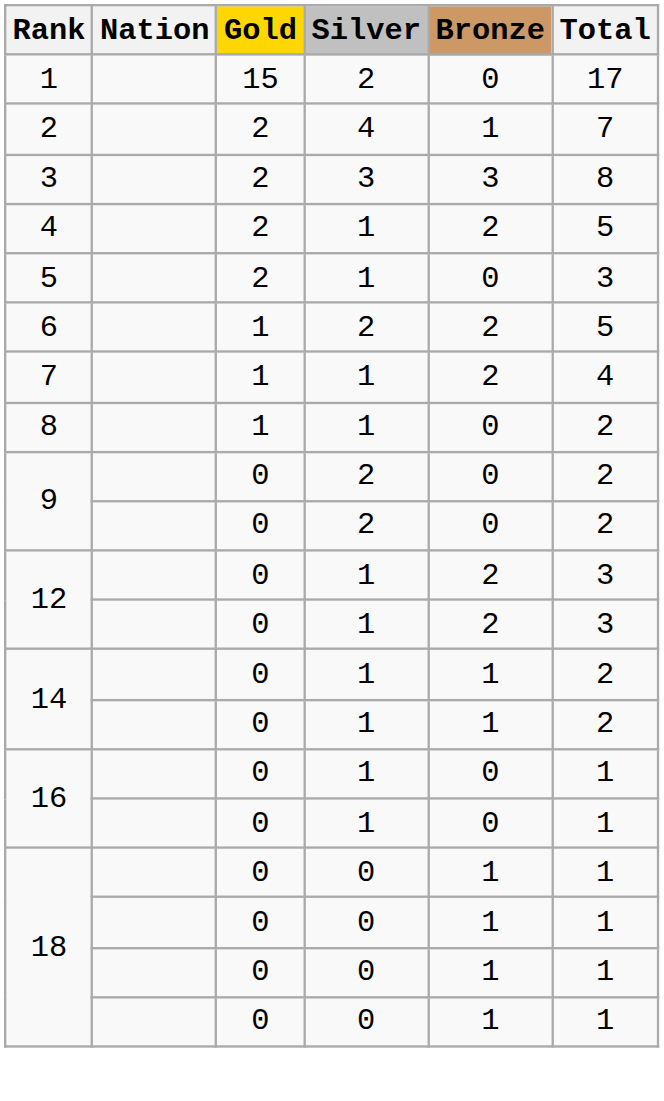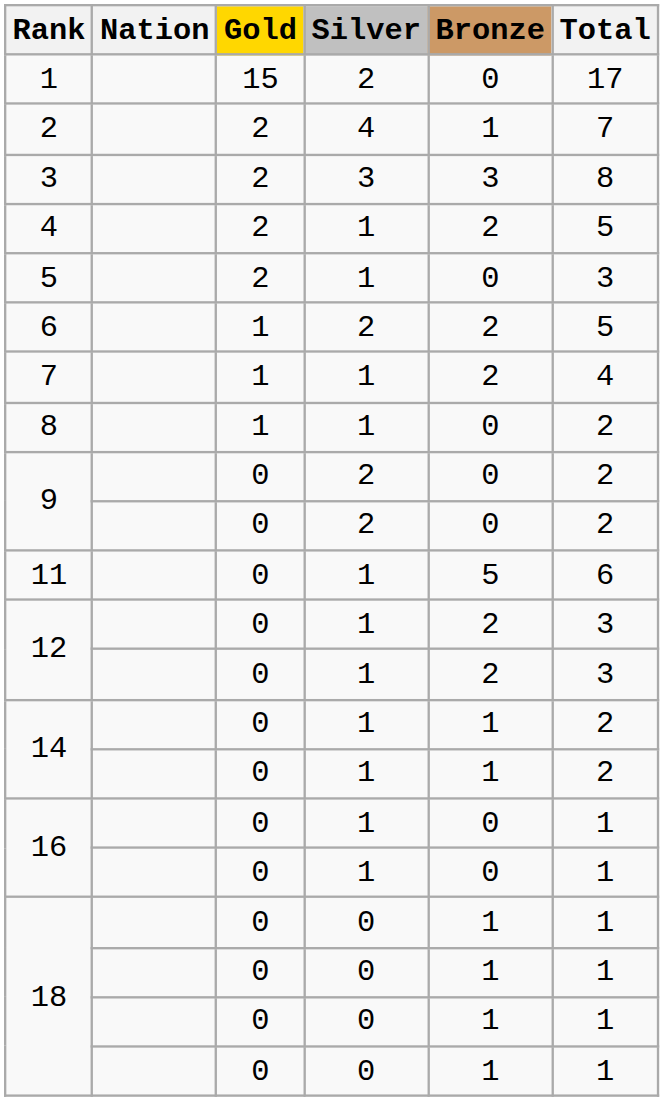+ row: 11 | 0 | 1 | 5 | 6
